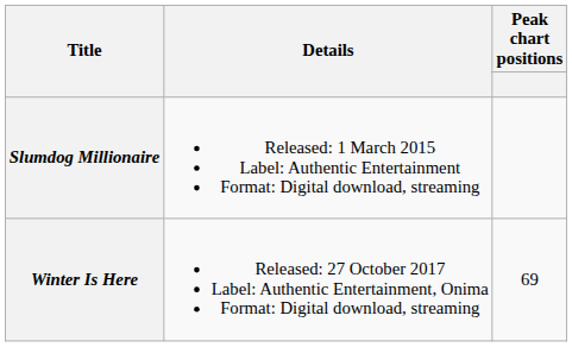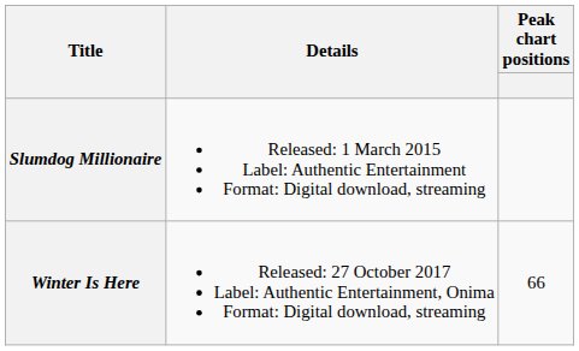Winter Is Here | Peak chart positions: 69 -> 66
